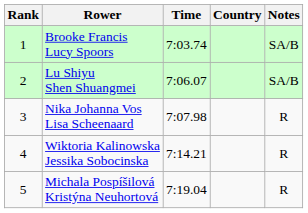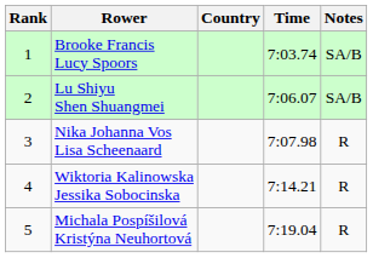columns swapped: Country <-> Time
